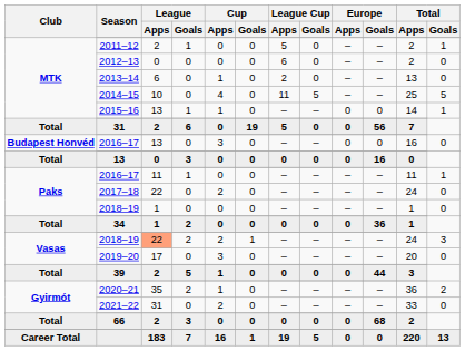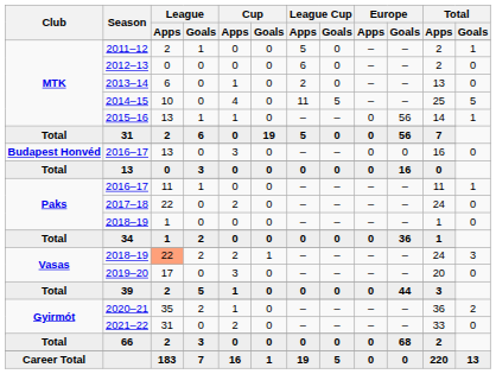2015–16 | Europe / Goals: 0 -> 56
